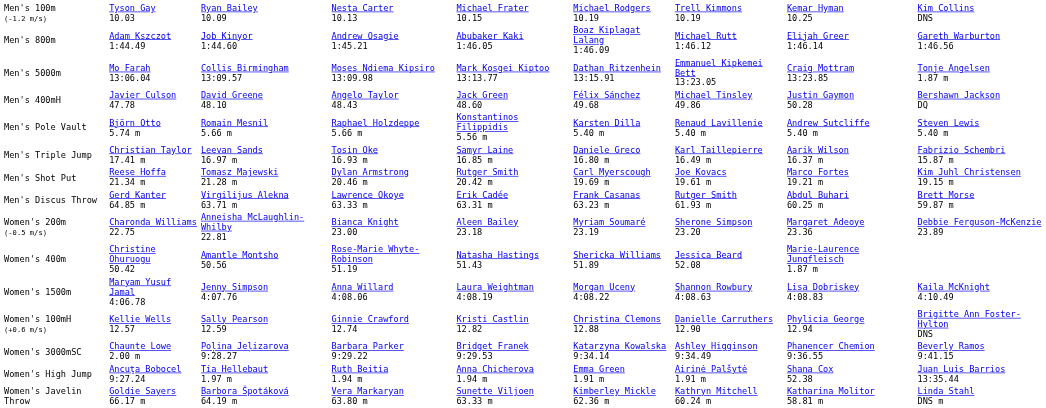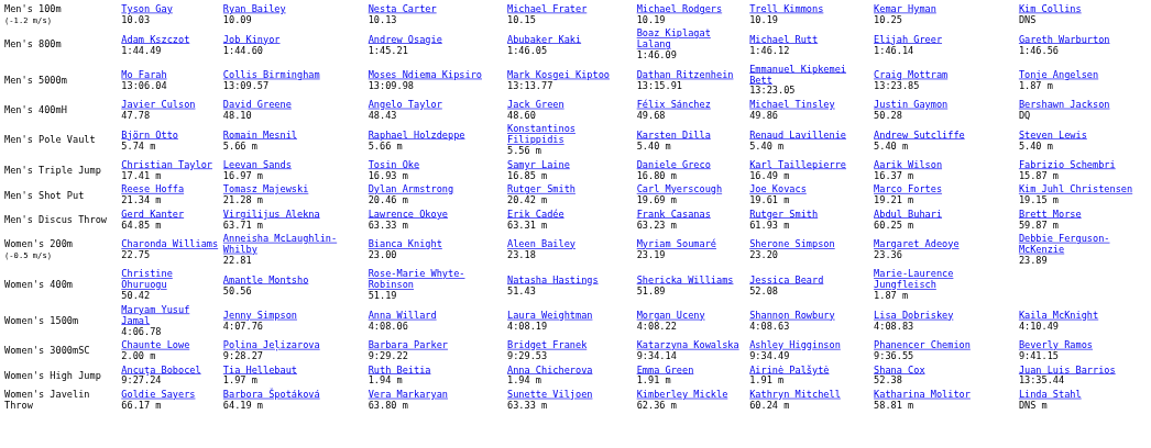- row: Women's 100mH (+0.6 m/s) | Kellie Wells 12.57 | Sally Pearson 12.59 | Ginnie Crawford 12.74 | Kristi Castlin 12.82 | Christina Clemons 12.88 | Danielle Carruthers 12.90 | Phylicia George 12.94 | Brigitte Ann Foster-Hylton DNS
